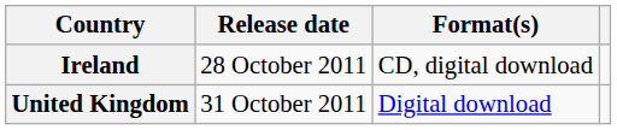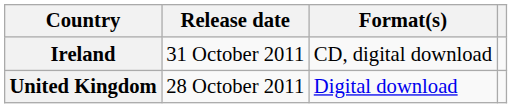Ireland | Release date: 28 October 2011 -> 31 October 2011
United Kingdom | Release date: 31 October 2011 -> 28 October 2011
